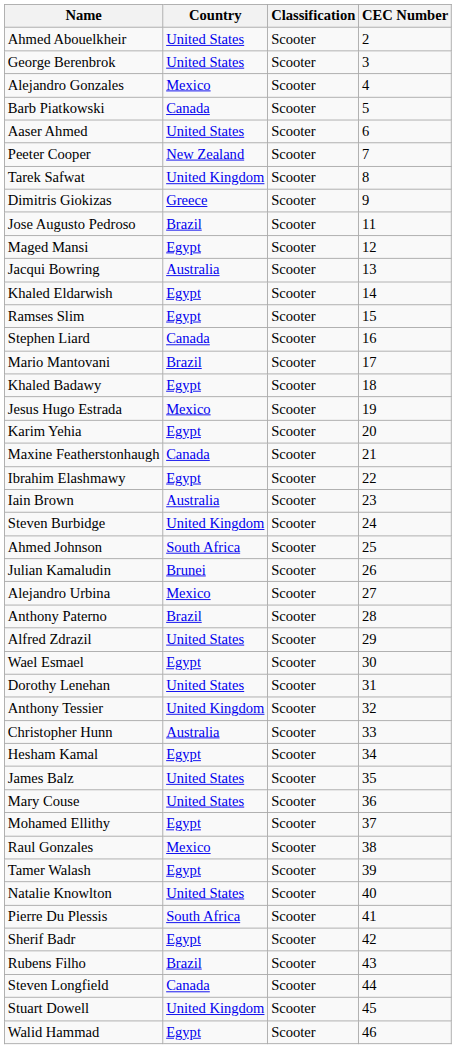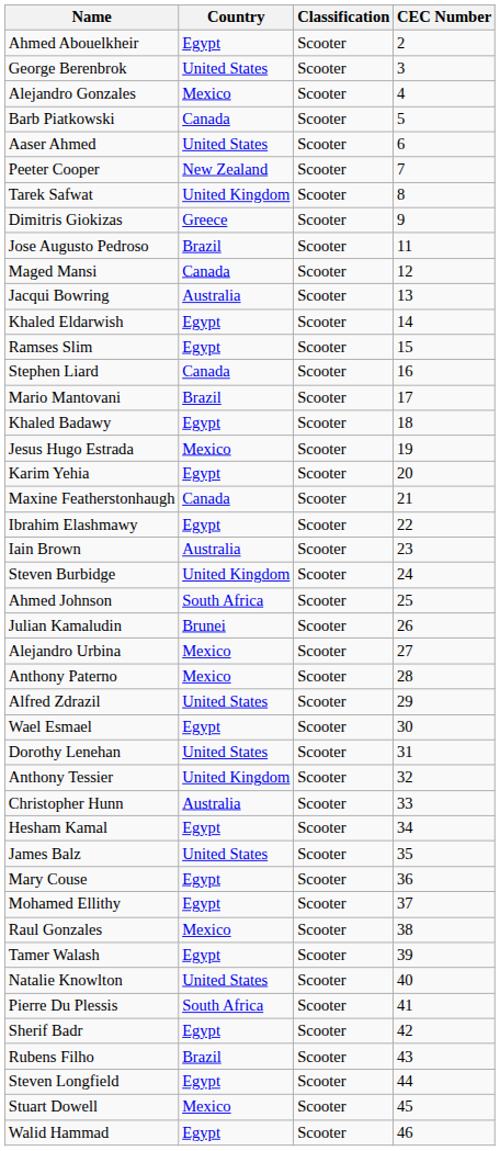Ahmed Abouelkheir | Country: United States -> Egypt
Maged Mansi | Country: Egypt -> Canada
Anthony Paterno | Country: Brazil -> Mexico
Mary Couse | Country: United States -> Egypt
Steven Longfield | Country: Canada -> Egypt
Stuart Dowell | Country: United Kingdom -> Mexico
